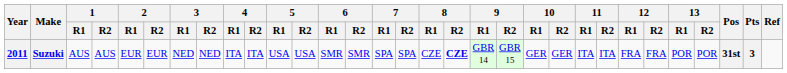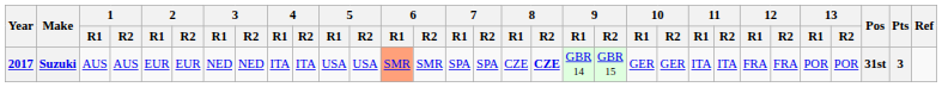Suzuki | Year: 2011 -> 2017
Suzuki | 6 / R1: no background -> lightsalmon background
